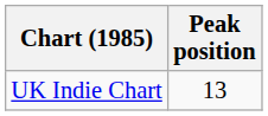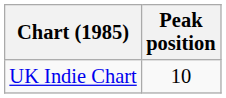UK Indie Chart | Peak position: 13 -> 10
